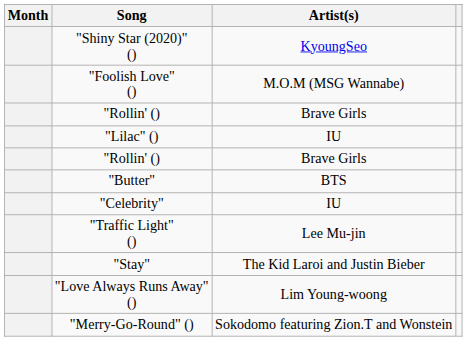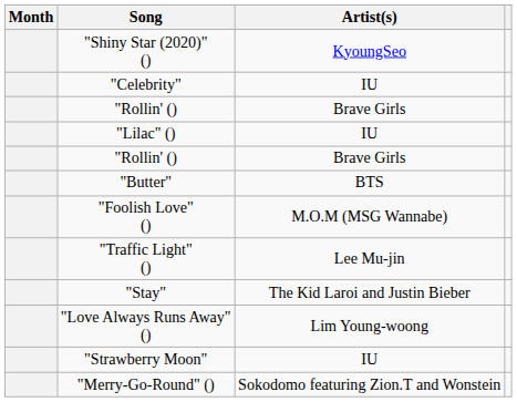rows swapped: "Celebrity" <-> "Foolish Love" ()
+ row: "Strawberry Moon" | IU
